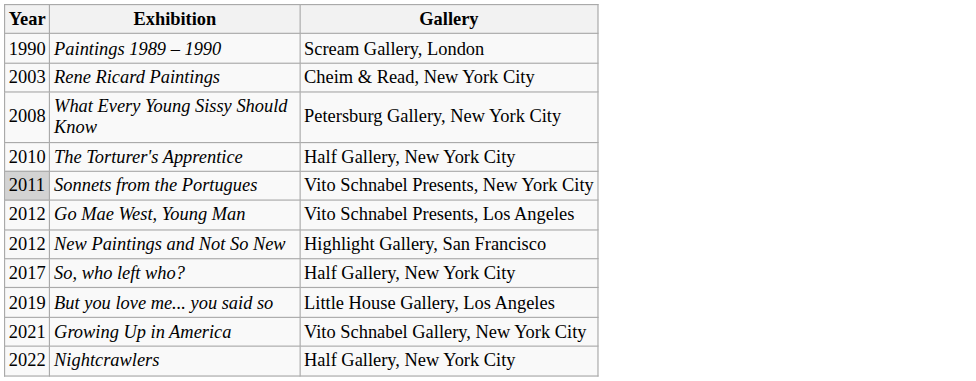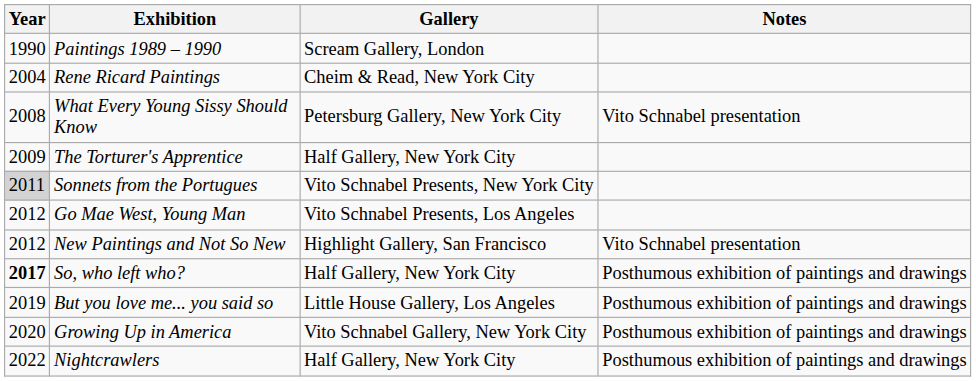+ column: Notes | Vito Schnabel presentation | Vito Schnabel presentation | Posthumous exhibition of paintings and drawings | Posthumous exhibition of paintings and drawings | Posthumous exhibition of paintings and drawings | Posthumous exhibition of paintings and drawings
Rene Ricard Paintings | Year: 2003 -> 2004
The Torturer's Apprentice | Year: 2010 -> 2009
So, who left who? | Year: normal -> bold
Growing Up in America | Year: 2021 -> 2020
